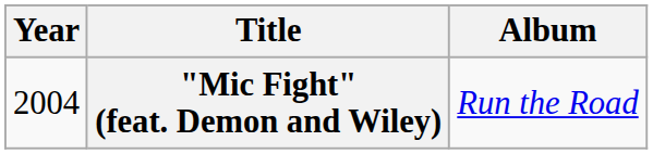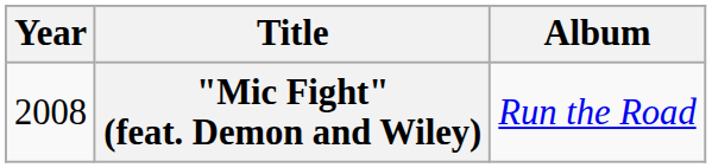"Mic Fight" (feat. Demon and Wiley) | Year: 2004 -> 2008
